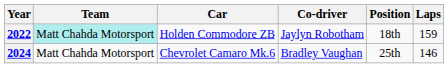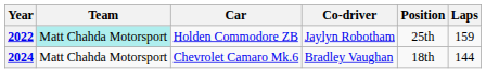2022 | Position: 18th -> 25th
2024 | Position: 25th -> 18th
2024 | Laps: 146 -> 144
